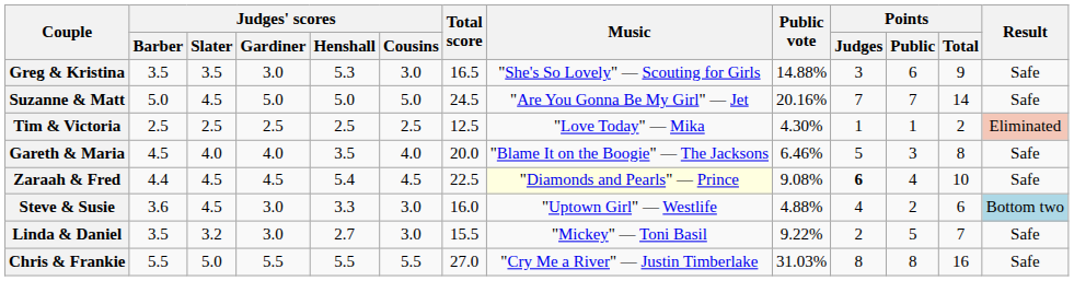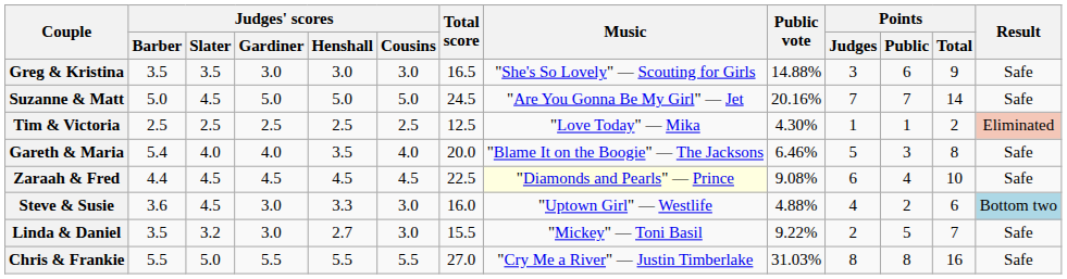Greg & Kristina | Judges' scores / Henshall: 5.3 -> 3.0
Gareth & Maria | Judges' scores / Barber: 4.5 -> 5.4
Zaraah & Fred | Judges' scores / Henshall: 5.4 -> 4.5
Zaraah & Fred | Points / Judges: bold -> normal
